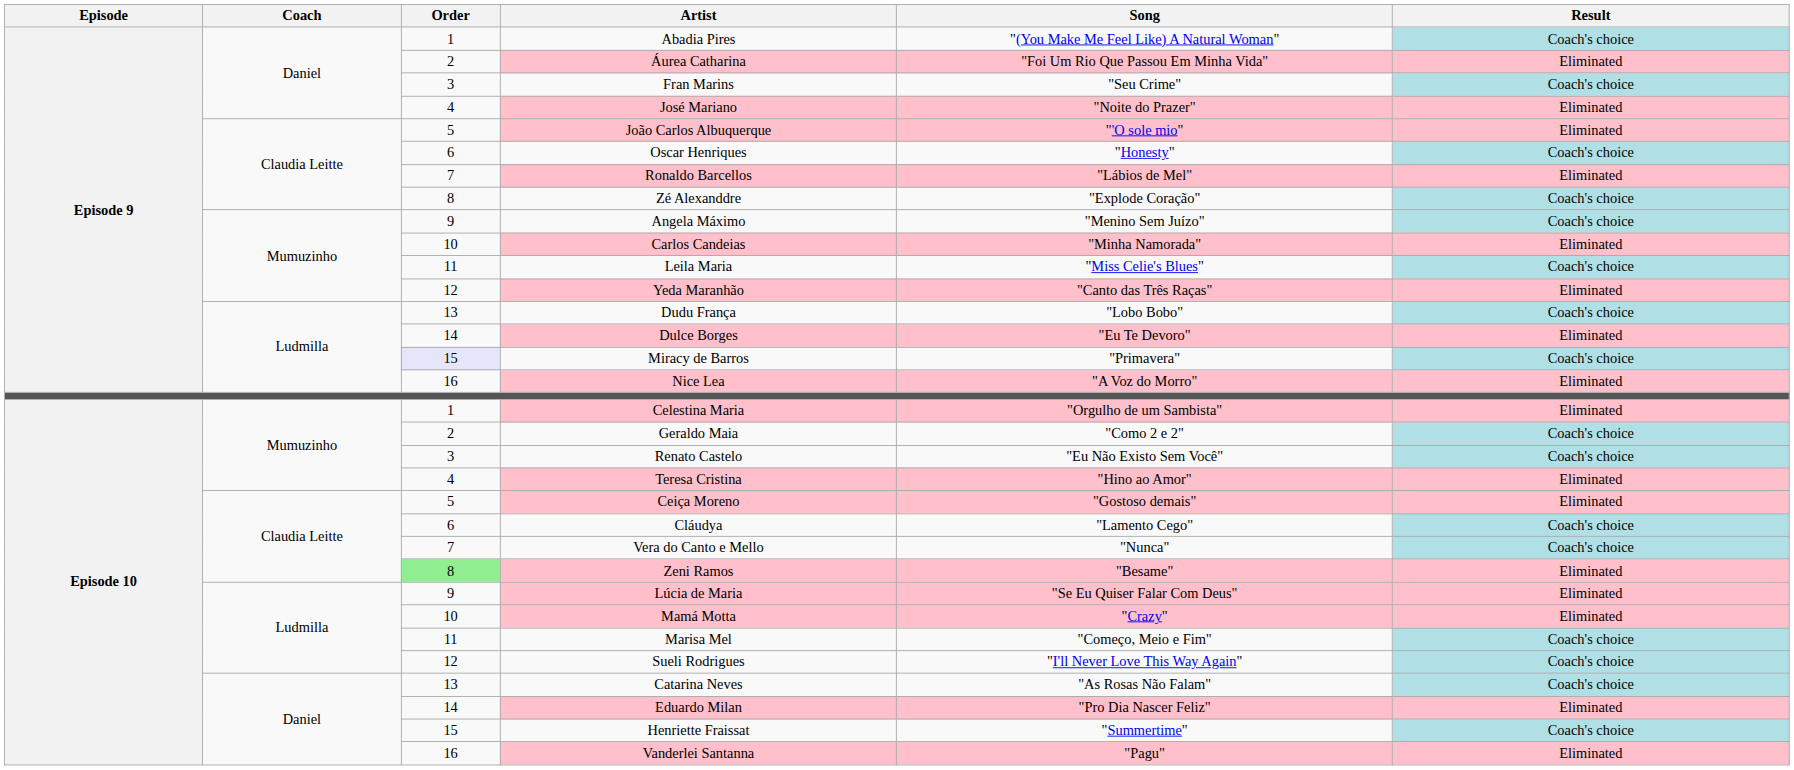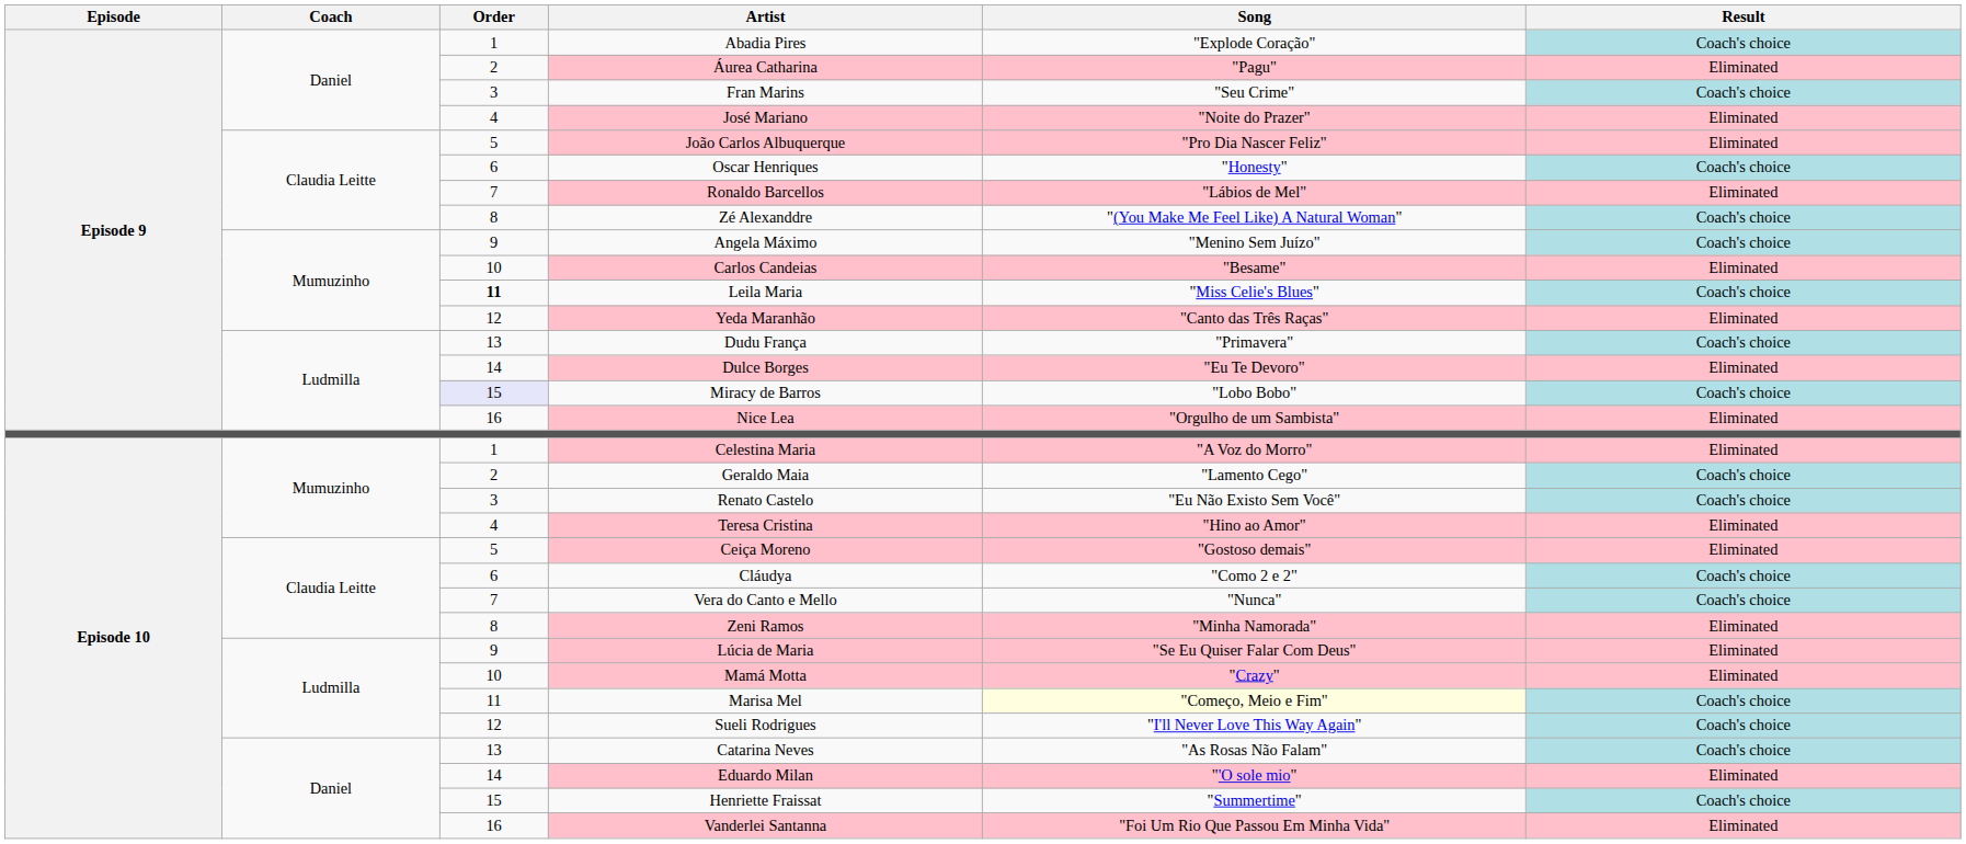Abadia Pires | Song: "(You Make Me Feel Like) A Natural Woman" -> "Explode Coração"
Áurea Catharina | Song: "Foi Um Rio Que Passou Em Minha Vida" -> "Pagu"
João Carlos Albuquerque | Song: "'O sole mio" -> "Pro Dia Nascer Feliz"
Zé Alexanddre | Song: "Explode Coração" -> "(You Make Me Feel Like) A Natural Woman"
Carlos Candeias | Song: "Minha Namorada" -> "Besame"
Leila Maria | Order: normal -> bold
Dudu França | Song: "Lobo Bobo" -> "Primavera"
Miracy de Barros | Song: "Primavera" -> "Lobo Bobo"
Nice Lea | Song: "A Voz do Morro" -> "Orgulho de um Sambista"
Celestina Maria | Song: "Orgulho de um Sambista" -> "A Voz do Morro"
Geraldo Maia | Song: "Como 2 e 2" -> "Lamento Cego"
Cláudya | Song: "Lamento Cego" -> "Como 2 e 2"
Zeni Ramos | Order: lightgreen background -> no background
Zeni Ramos | Song: "Besame" -> "Minha Namorada"
Marisa Mel | Song: no background -> lightyellow background
Eduardo Milan | Song: "Pro Dia Nascer Feliz" -> "'O sole mio"
Vanderlei Santanna | Song: "Pagu" -> "Foi Um Rio Que Passou Em Minha Vida"
